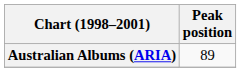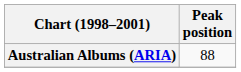Australian Albums (ARIA) | Peak position: 89 -> 88
